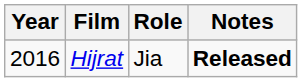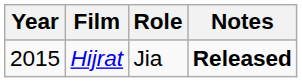Hijrat | Year: 2016 -> 2015
